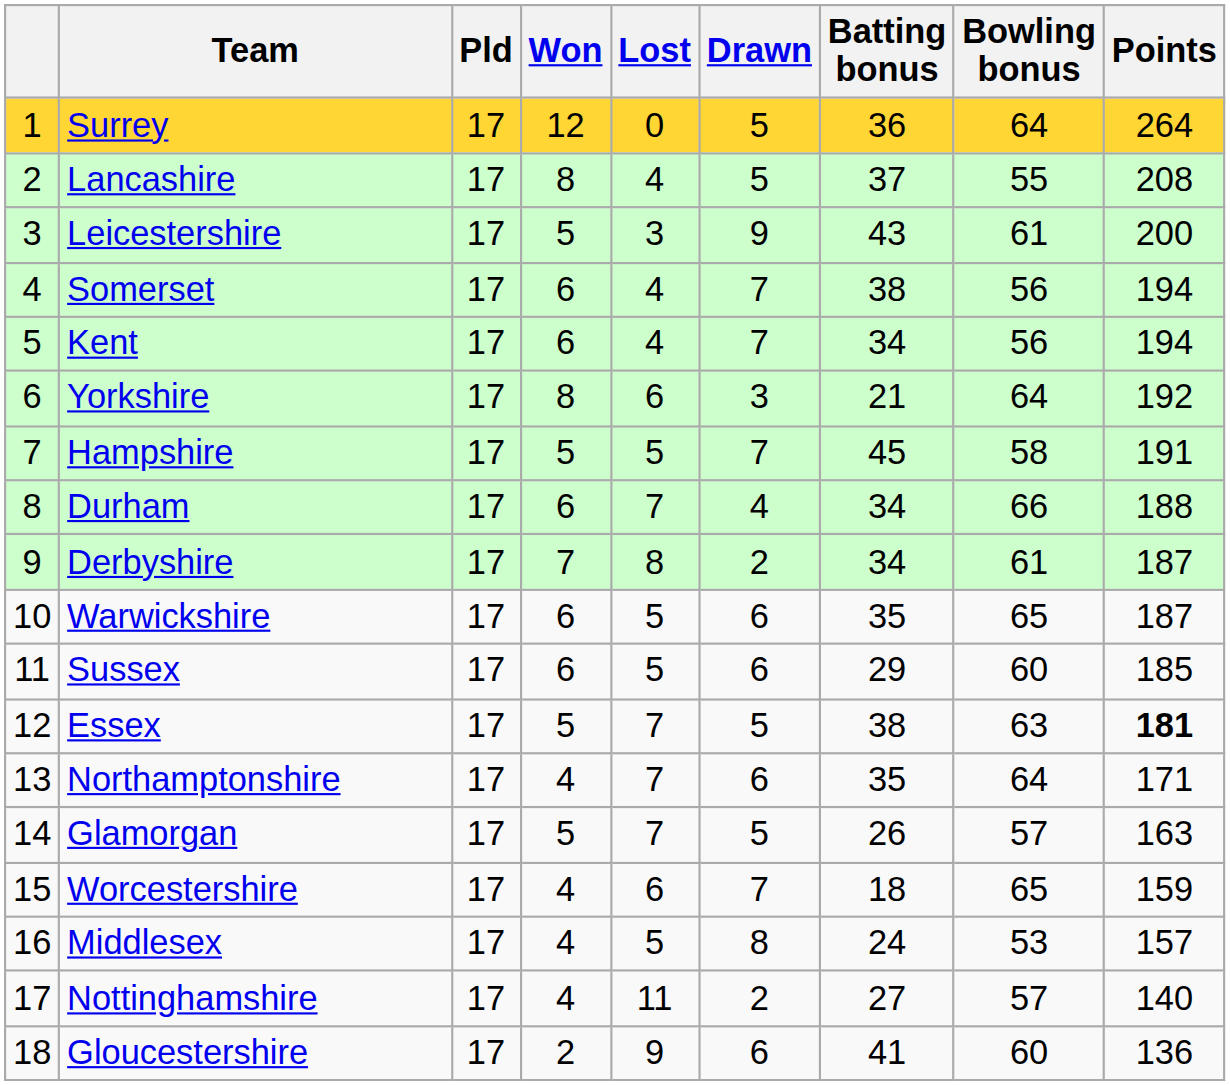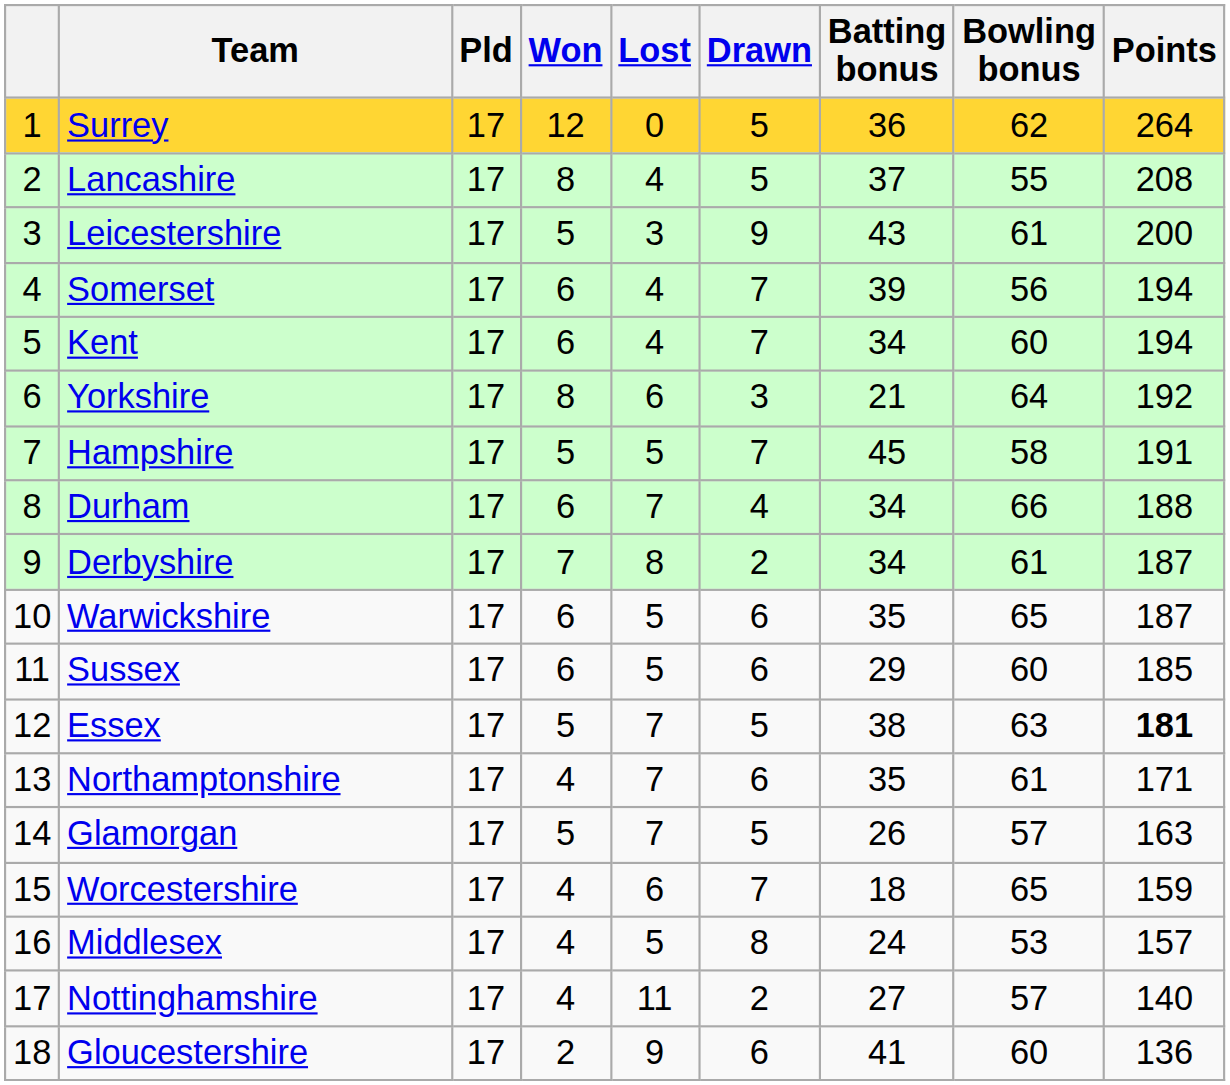Surrey | Bowling bonus: 64 -> 62
Somerset | Batting bonus: 38 -> 39
Kent | Bowling bonus: 56 -> 60
Northamptonshire | Bowling bonus: 64 -> 61
